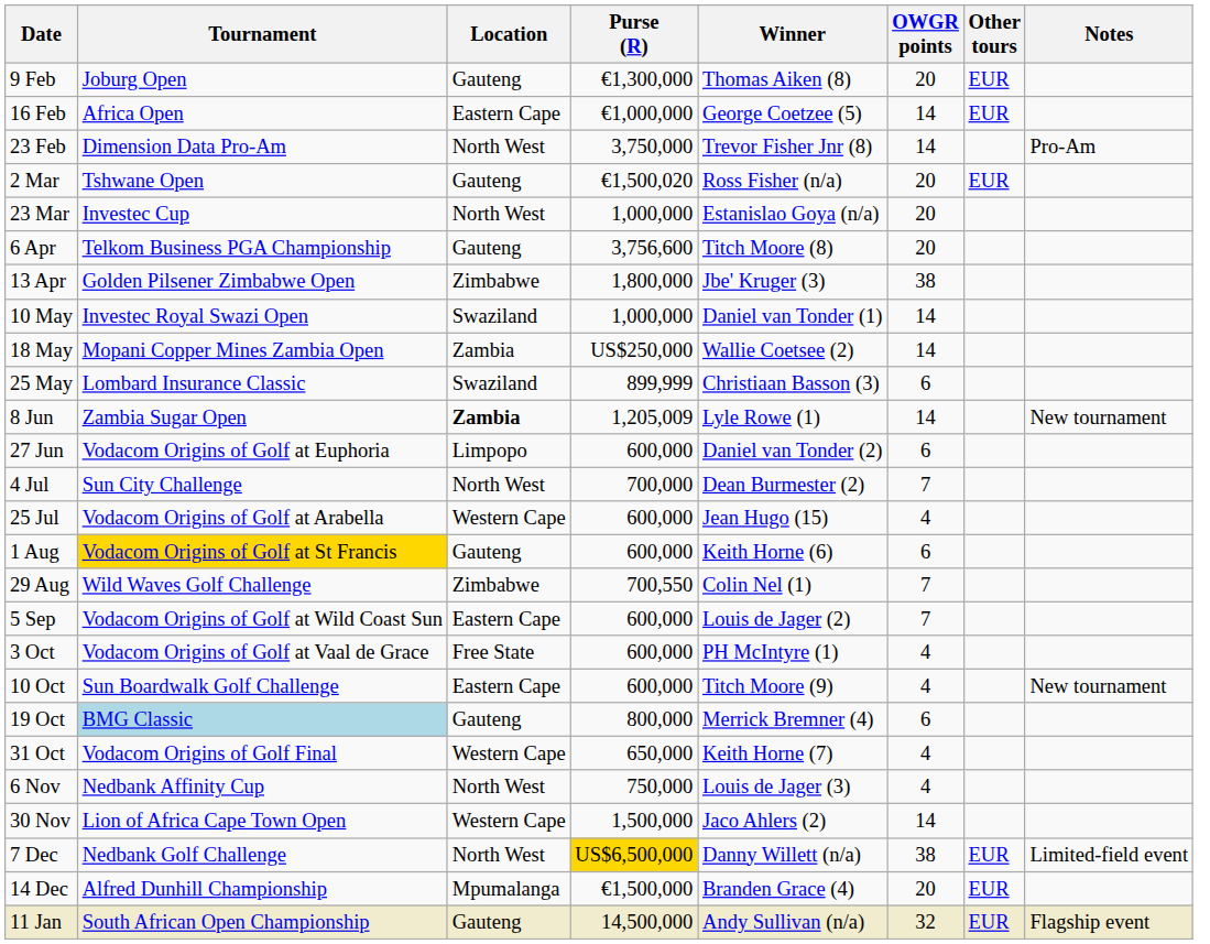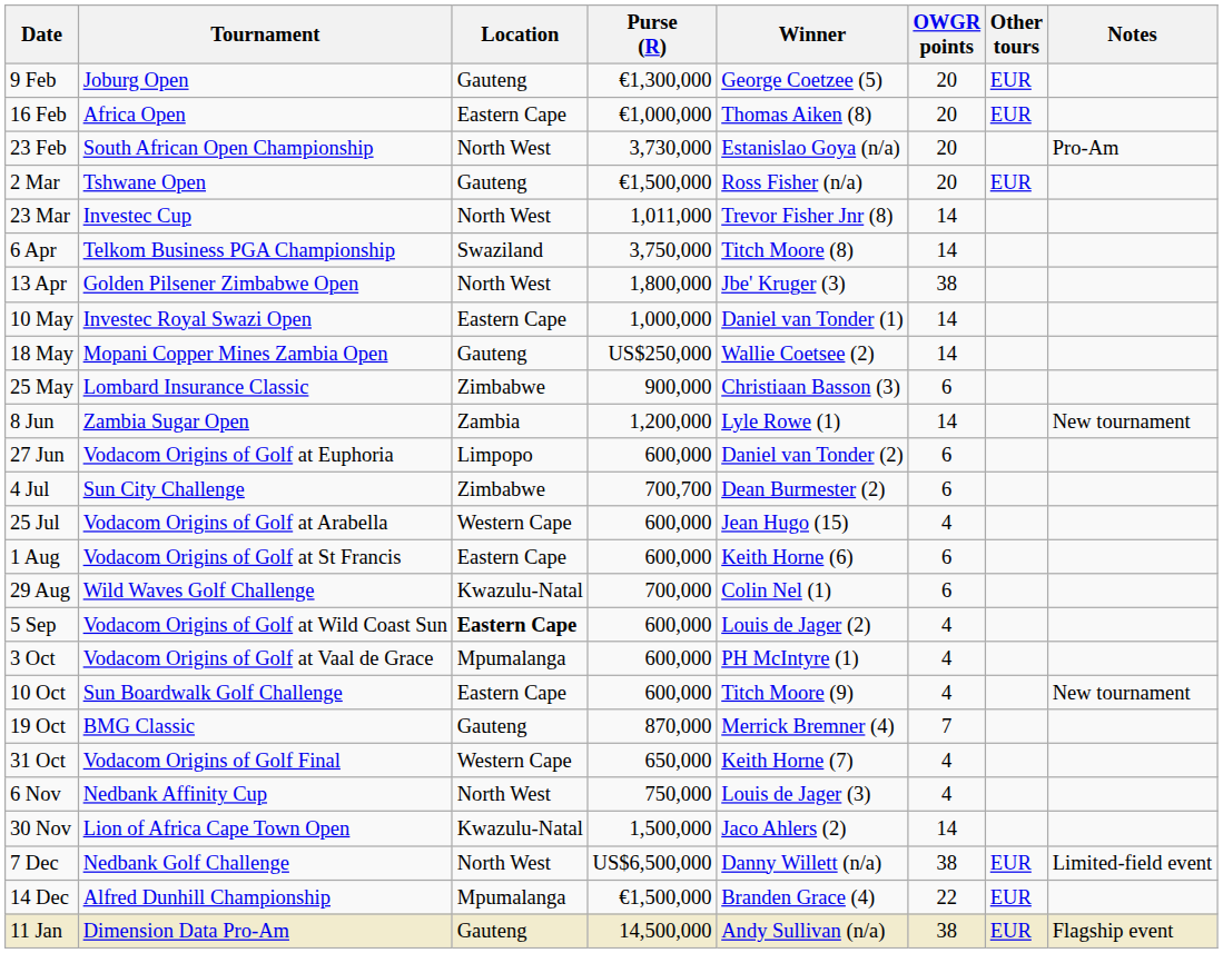9 Feb | Winner: Thomas Aiken (8) -> George Coetzee (5)
16 Feb | Winner: George Coetzee (5) -> Thomas Aiken (8)
16 Feb | OWGR points: 14 -> 20
23 Feb | Tournament: Dimension Data Pro-Am -> South African Open Championship
23 Feb | Purse (R): 3,750,000 -> 3,730,000
23 Feb | Winner: Trevor Fisher Jnr (8) -> Estanislao Goya (n/a)
23 Feb | OWGR points: 14 -> 20
2 Mar | Purse (R): €1,500,020 -> €1,500,000
23 Mar | Purse (R): 1,000,000 -> 1,011,000
23 Mar | Winner: Estanislao Goya (n/a) -> Trevor Fisher Jnr (8)
23 Mar | OWGR points: 20 -> 14
6 Apr | Location: Gauteng -> Swaziland
6 Apr | Purse (R): 3,756,600 -> 3,750,000
6 Apr | OWGR points: 20 -> 14
13 Apr | Location: Zimbabwe -> North West
10 May | Location: Swaziland -> Eastern Cape
18 May | Location: Zambia -> Gauteng
25 May | Location: Swaziland -> Zimbabwe
25 May | Purse (R): 899,999 -> 900,000
8 Jun | Location: bold -> normal
8 Jun | Purse (R): 1,205,009 -> 1,200,000
4 Jul | Location: North West -> Zimbabwe
4 Jul | Purse (R): 700,000 -> 700,700
4 Jul | OWGR points: 7 -> 6
1 Aug | Tournament: gold background -> no background
1 Aug | Location: Gauteng -> Eastern Cape
29 Aug | Location: Zimbabwe -> Kwazulu-Natal
29 Aug | Purse (R): 700,550 -> 700,000
29 Aug | OWGR points: 7 -> 6
5 Sep | Location: normal -> bold
5 Sep | OWGR points: 7 -> 4
3 Oct | Location: Free State -> Mpumalanga
19 Oct | Tournament: lightblue background -> no background
19 Oct | Purse (R): 800,000 -> 870,000
19 Oct | OWGR points: 6 -> 7
30 Nov | Location: Western Cape -> Kwazulu-Natal
7 Dec | Purse (R): gold background -> no background
14 Dec | OWGR points: 20 -> 22
11 Jan | Tournament: South African Open Championship -> Dimension Data Pro-Am
11 Jan | OWGR points: 32 -> 38
